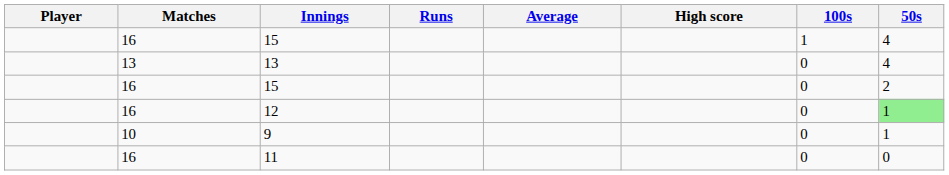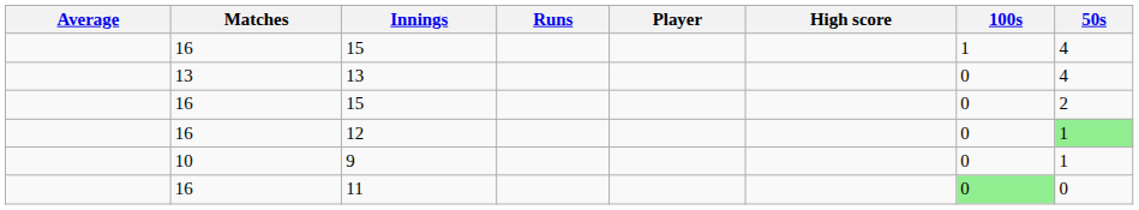columns swapped: Player <-> Average
11 | 100s: no background -> lightgreen background
